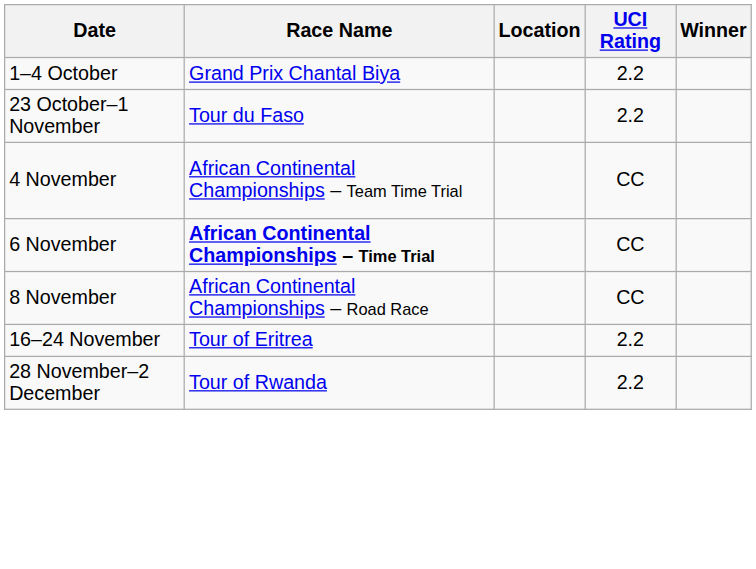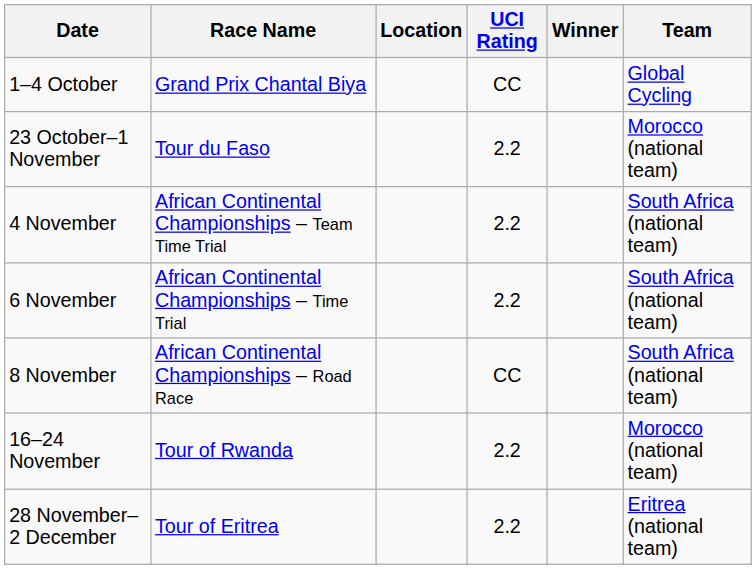+ column: Team | Global Cycling | Morocco (national team) | South Africa (national team) | South Africa (national team) | South Africa (national team) | Morocco (national team) | Eritrea (national team)
1–4 October | UCI Rating: 2.2 -> CC
4 November | UCI Rating: CC -> 2.2
6 November | Race Name: bold -> normal
6 November | UCI Rating: CC -> 2.2
16–24 November | Race Name: Tour of Eritrea -> Tour of Rwanda
28 November–2 December | Race Name: Tour of Rwanda -> Tour of Eritrea
